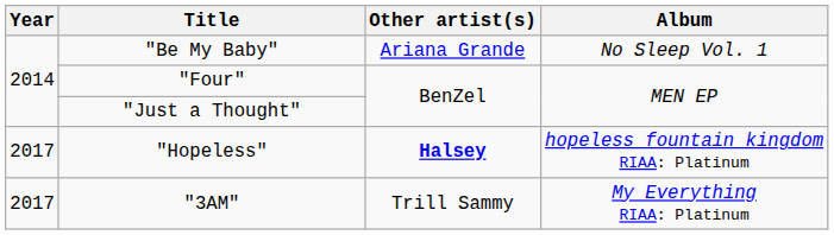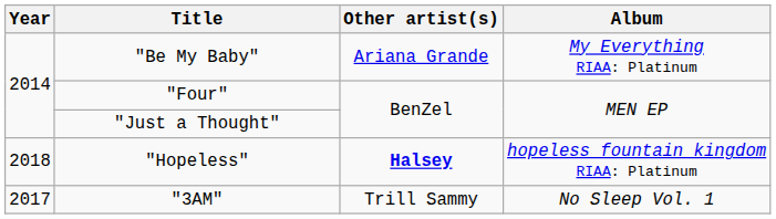"Be My Baby" | Album: No Sleep Vol. 1 -> My Everything RIAA: Platinum
"Hopeless" | Year: 2017 -> 2018
"3AM" | Album: My Everything RIAA: Platinum -> No Sleep Vol. 1
